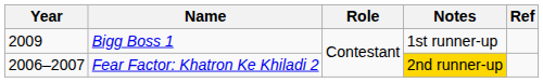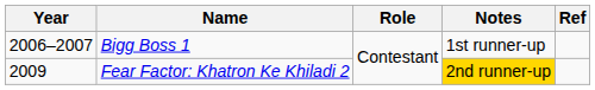Bigg Boss 1 | Year: 2009 -> 2006–2007
Fear Factor: Khatron Ke Khiladi 2 | Year: 2006–2007 -> 2009
